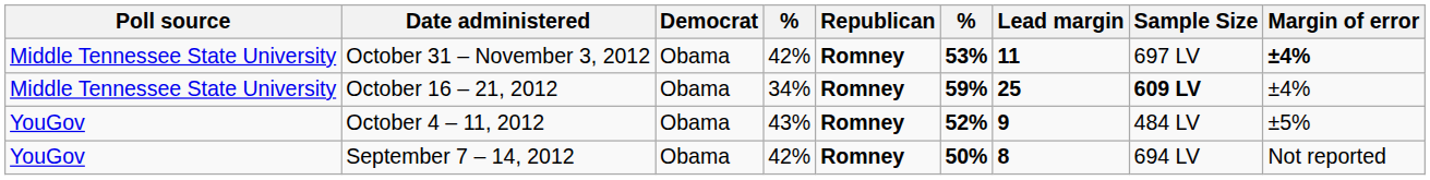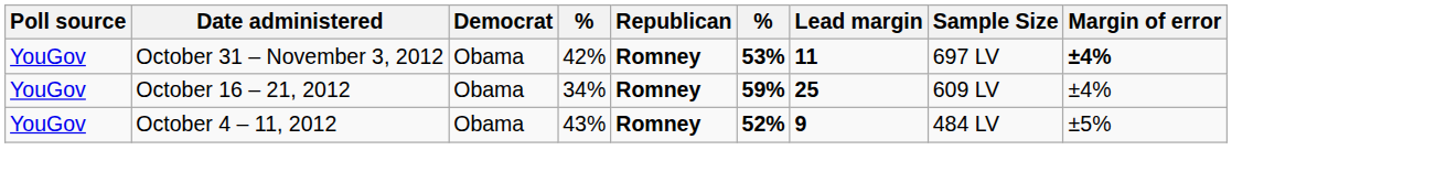October 31 – November 3, 2012 | Poll source: Middle Tennessee State University -> YouGov
October 16 – 21, 2012 | Poll source: Middle Tennessee State University -> YouGov
October 16 – 21, 2012 | Sample Size: bold -> normal
- row: YouGov | September 7 – 14, 2012 | Obama | 42% | Romney | 50% | 8 | 694 LV | Not reported
